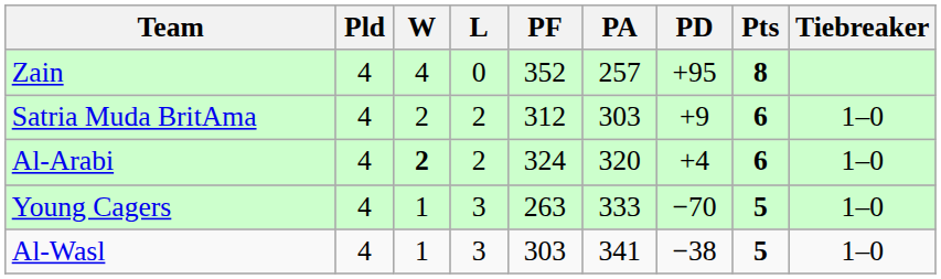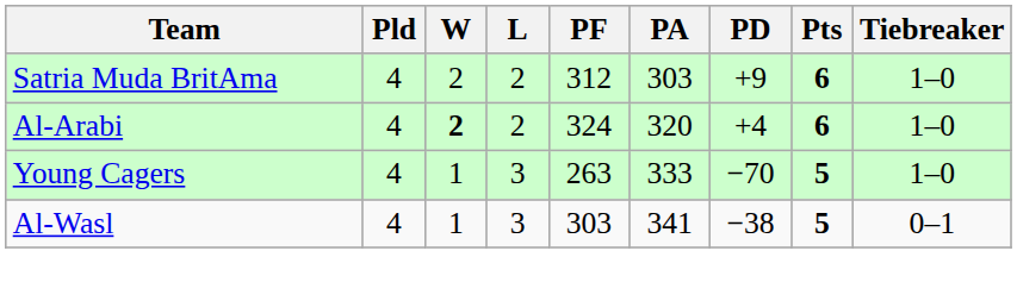- row: Zain | 4 | 4 | 0 | 352 | 257 | +95 | 8
Al-Wasl | Tiebreaker: 1–0 -> 0–1
